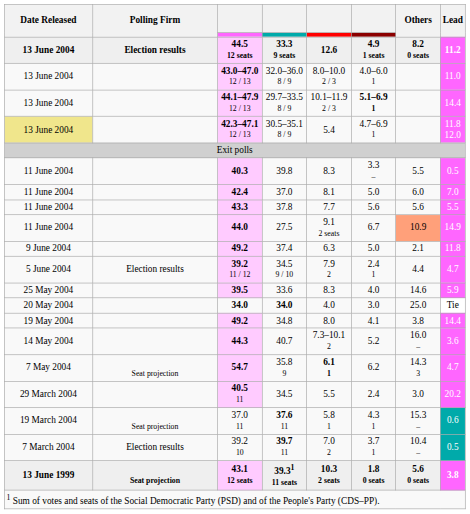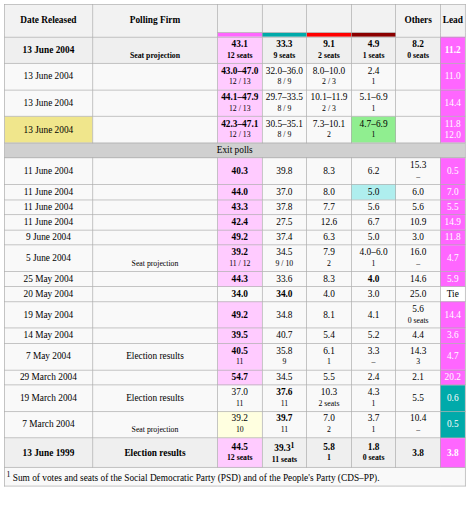33.3 9 seats | Polling Firm: Election results -> Seat projection
33.3 9 seats | column 3: 44.5 12 seats -> 43.1 12 seats
33.3 9 seats | column 5: 12.6 -> 9.1 2 seats
32.0–36.0 8 / 9 | column 6: 4.0–6.0 1 -> 2.4 1
29.7–33.5 8 / 9 | column 6: bold -> normal
30.5–35.1 8 / 9 | column 5: 5.4 -> 7.3–10.1 2
30.5–35.1 8 / 9 | column 6: no background -> lightgreen background
39.8 | column 6: 3.3 – -> 6.2
39.8 | Others: 5.5 -> 15.3 –
37.0 | column 3: 42.4 -> 44.0
37.0 | column 5: 8.1 -> 8.0
37.0 | column 6: no background -> paleturquoise background
27.5 | column 3: 44.0 -> 42.4
27.5 | column 5: 9.1 2 seats -> 12.6
27.5 | Others: lightsalmon background -> no background
37.4 | Others: 2.1 -> 3.0
34.5 9 / 10 | Polling Firm: Election results -> Seat projection
34.5 9 / 10 | column 6: 2.4 1 -> 4.0–6.0 1
34.5 9 / 10 | Others: 4.4 -> 16.0 –
33.6 | column 3: 39.5 -> 44.3
33.6 | column 6: normal -> bold
34.8 | column 5: 8.0 -> 8.1
34.8 | Others: 3.8 -> 5.6 0 seats
40.7 | column 3: 44.3 -> 39.5
40.7 | column 5: 7.3–10.1 2 -> 5.4
40.7 | Others: 16.0 – -> 4.4
35.8 9 | Polling Firm: Seat projection -> Election results
35.8 9 | column 3: 54.7 -> 40.5 11
35.8 9 | column 5: bold -> normal
35.8 9 | column 6: 6.2 -> 3.3 –
34.5 | column 3: 40.5 11 -> 54.7
34.5 | Others: 3.0 -> 2.1
37.6 11 | Polling Firm: Seat projection -> Election results
37.6 11 | column 5: 5.8 1 -> 10.3 2 seats
37.6 11 | Others: 15.3 – -> 5.5
39.7 11 | Polling Firm: Election results -> Seat projection
39.7 11 | column 3: no background -> lightyellow background
39.31 11 seats | Polling Firm: Seat projection -> Election results
39.31 11 seats | column 3: 43.1 12 seats -> 44.5 12 seats
39.31 11 seats | column 5: 10.3 2 seats -> 5.8 1
39.31 11 seats | Others: 5.6 0 seats -> 3.8
